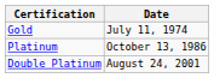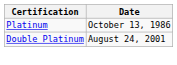- row: Gold | July 11, 1974
